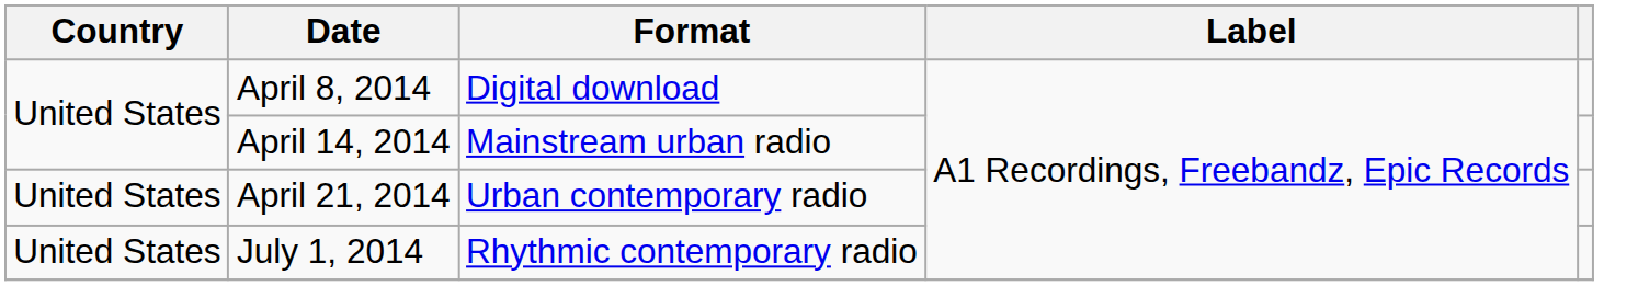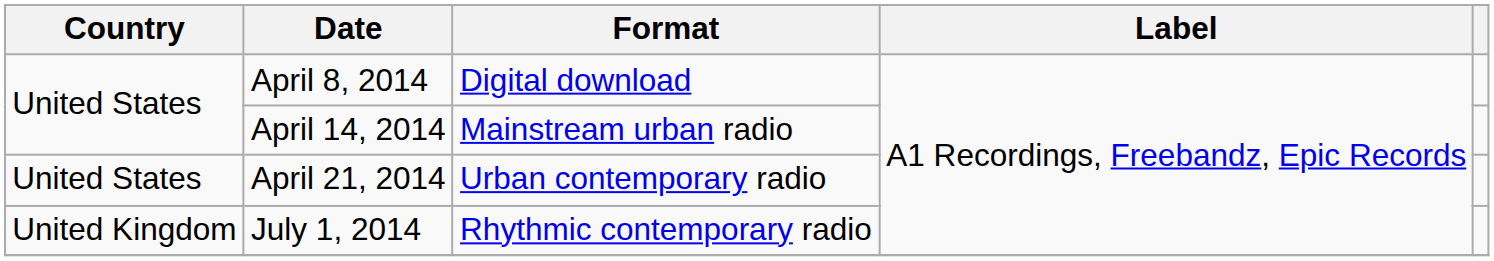July 1, 2014 | Country: United States -> United Kingdom
